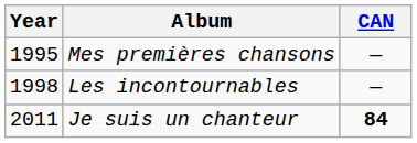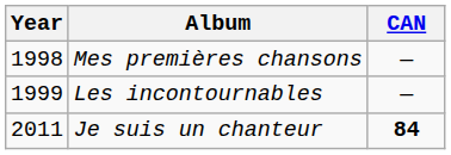Mes premières chansons | Year: 1995 -> 1998
Les incontournables | Year: 1998 -> 1999
